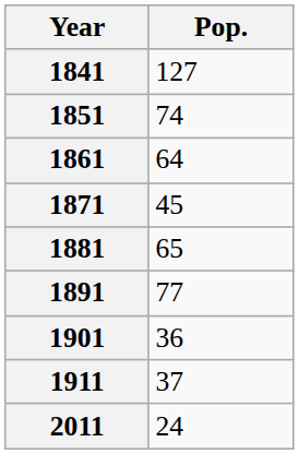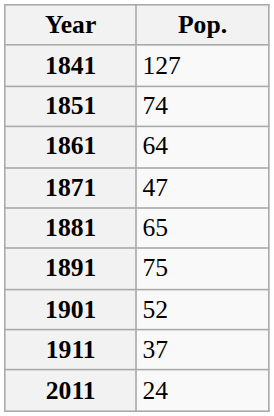1871 | Pop.: 45 -> 47
1891 | Pop.: 77 -> 75
1901 | Pop.: 36 -> 52
